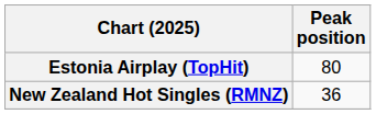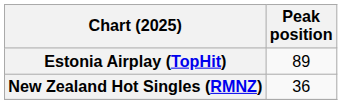Estonia Airplay (TopHit) | Peak position: 80 -> 89
